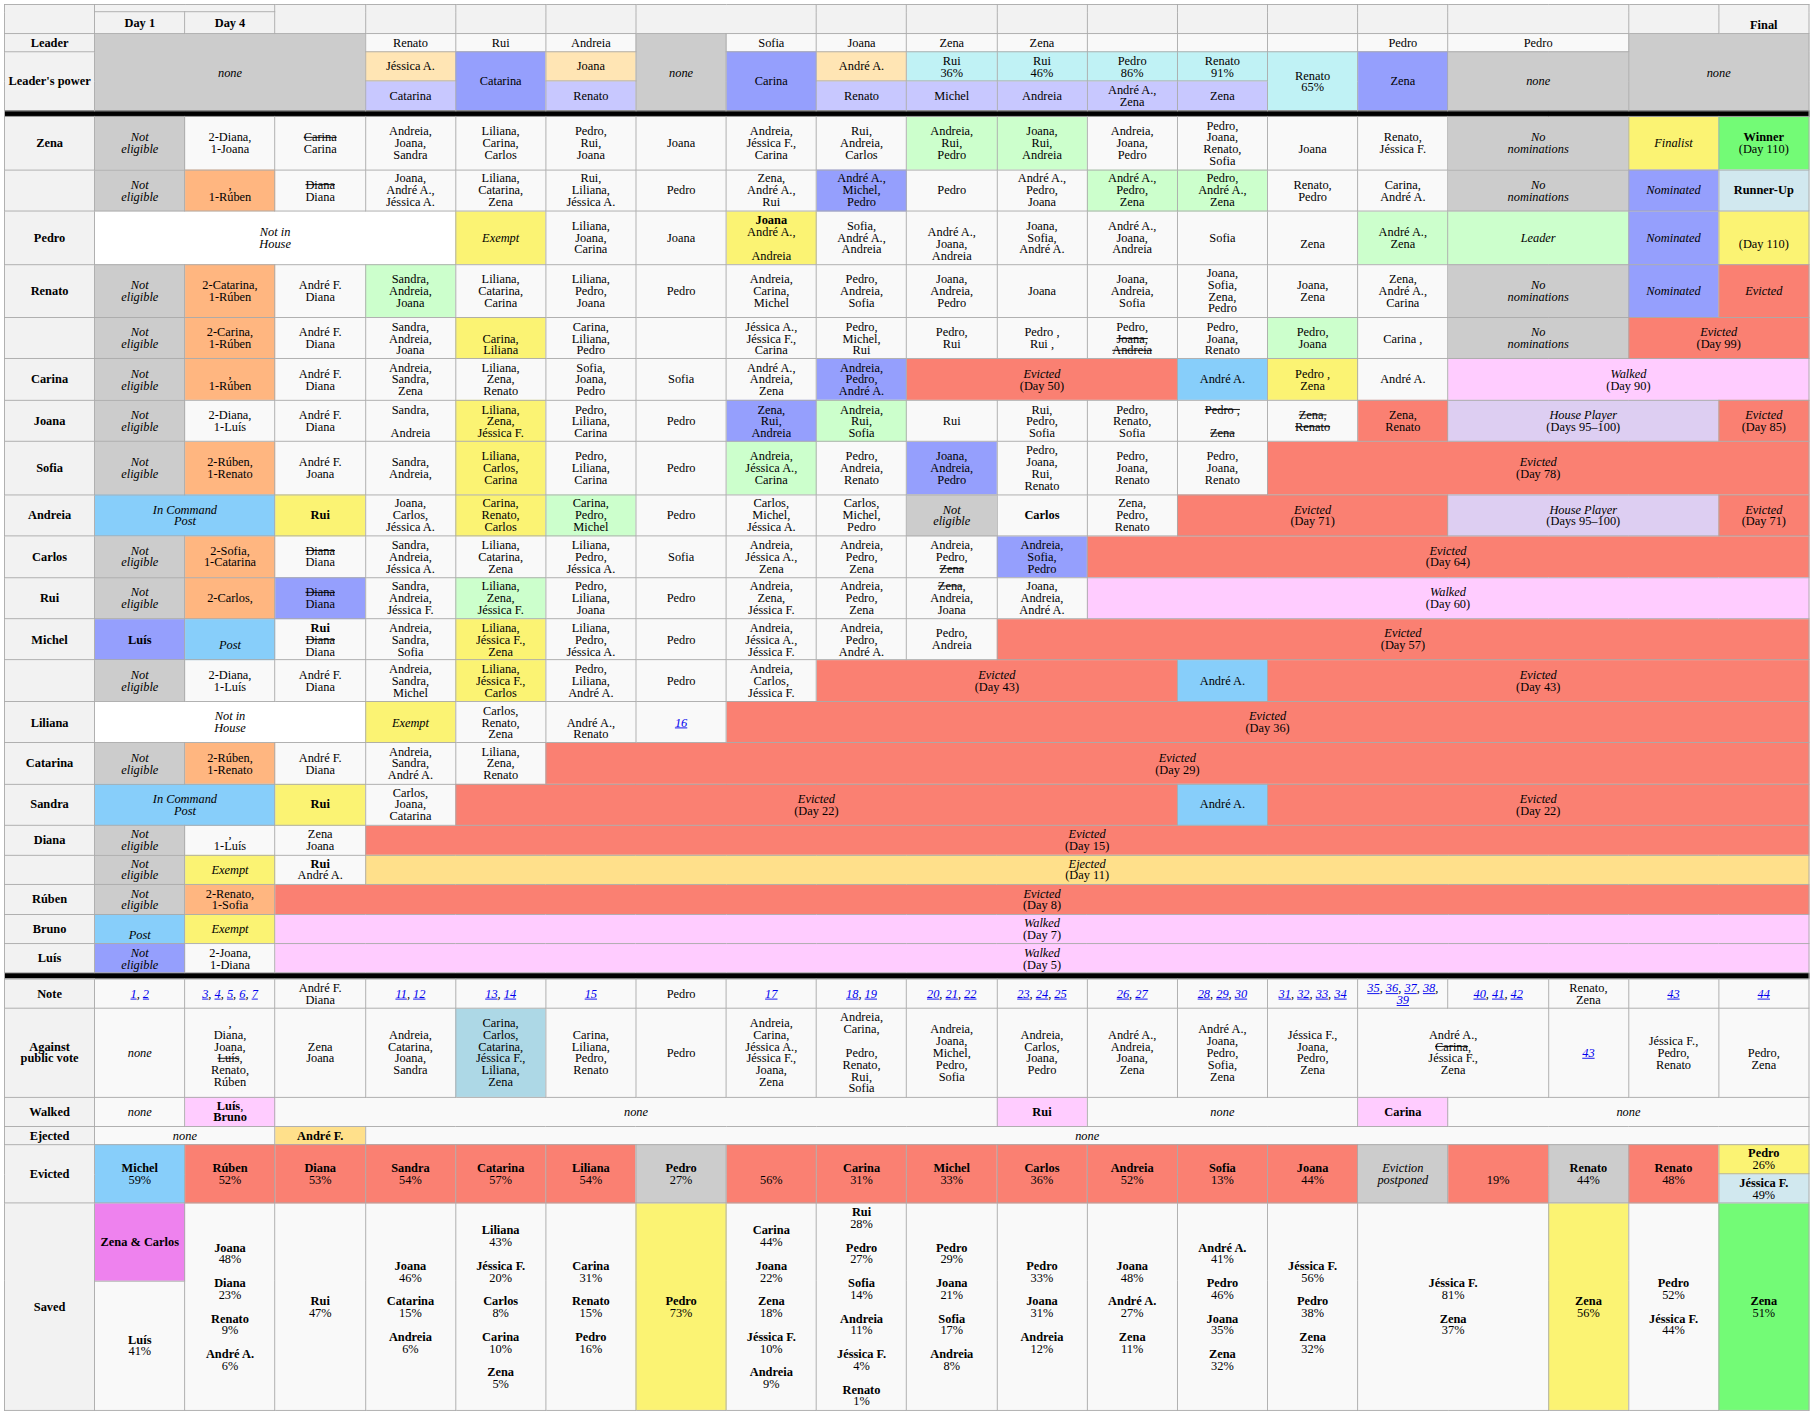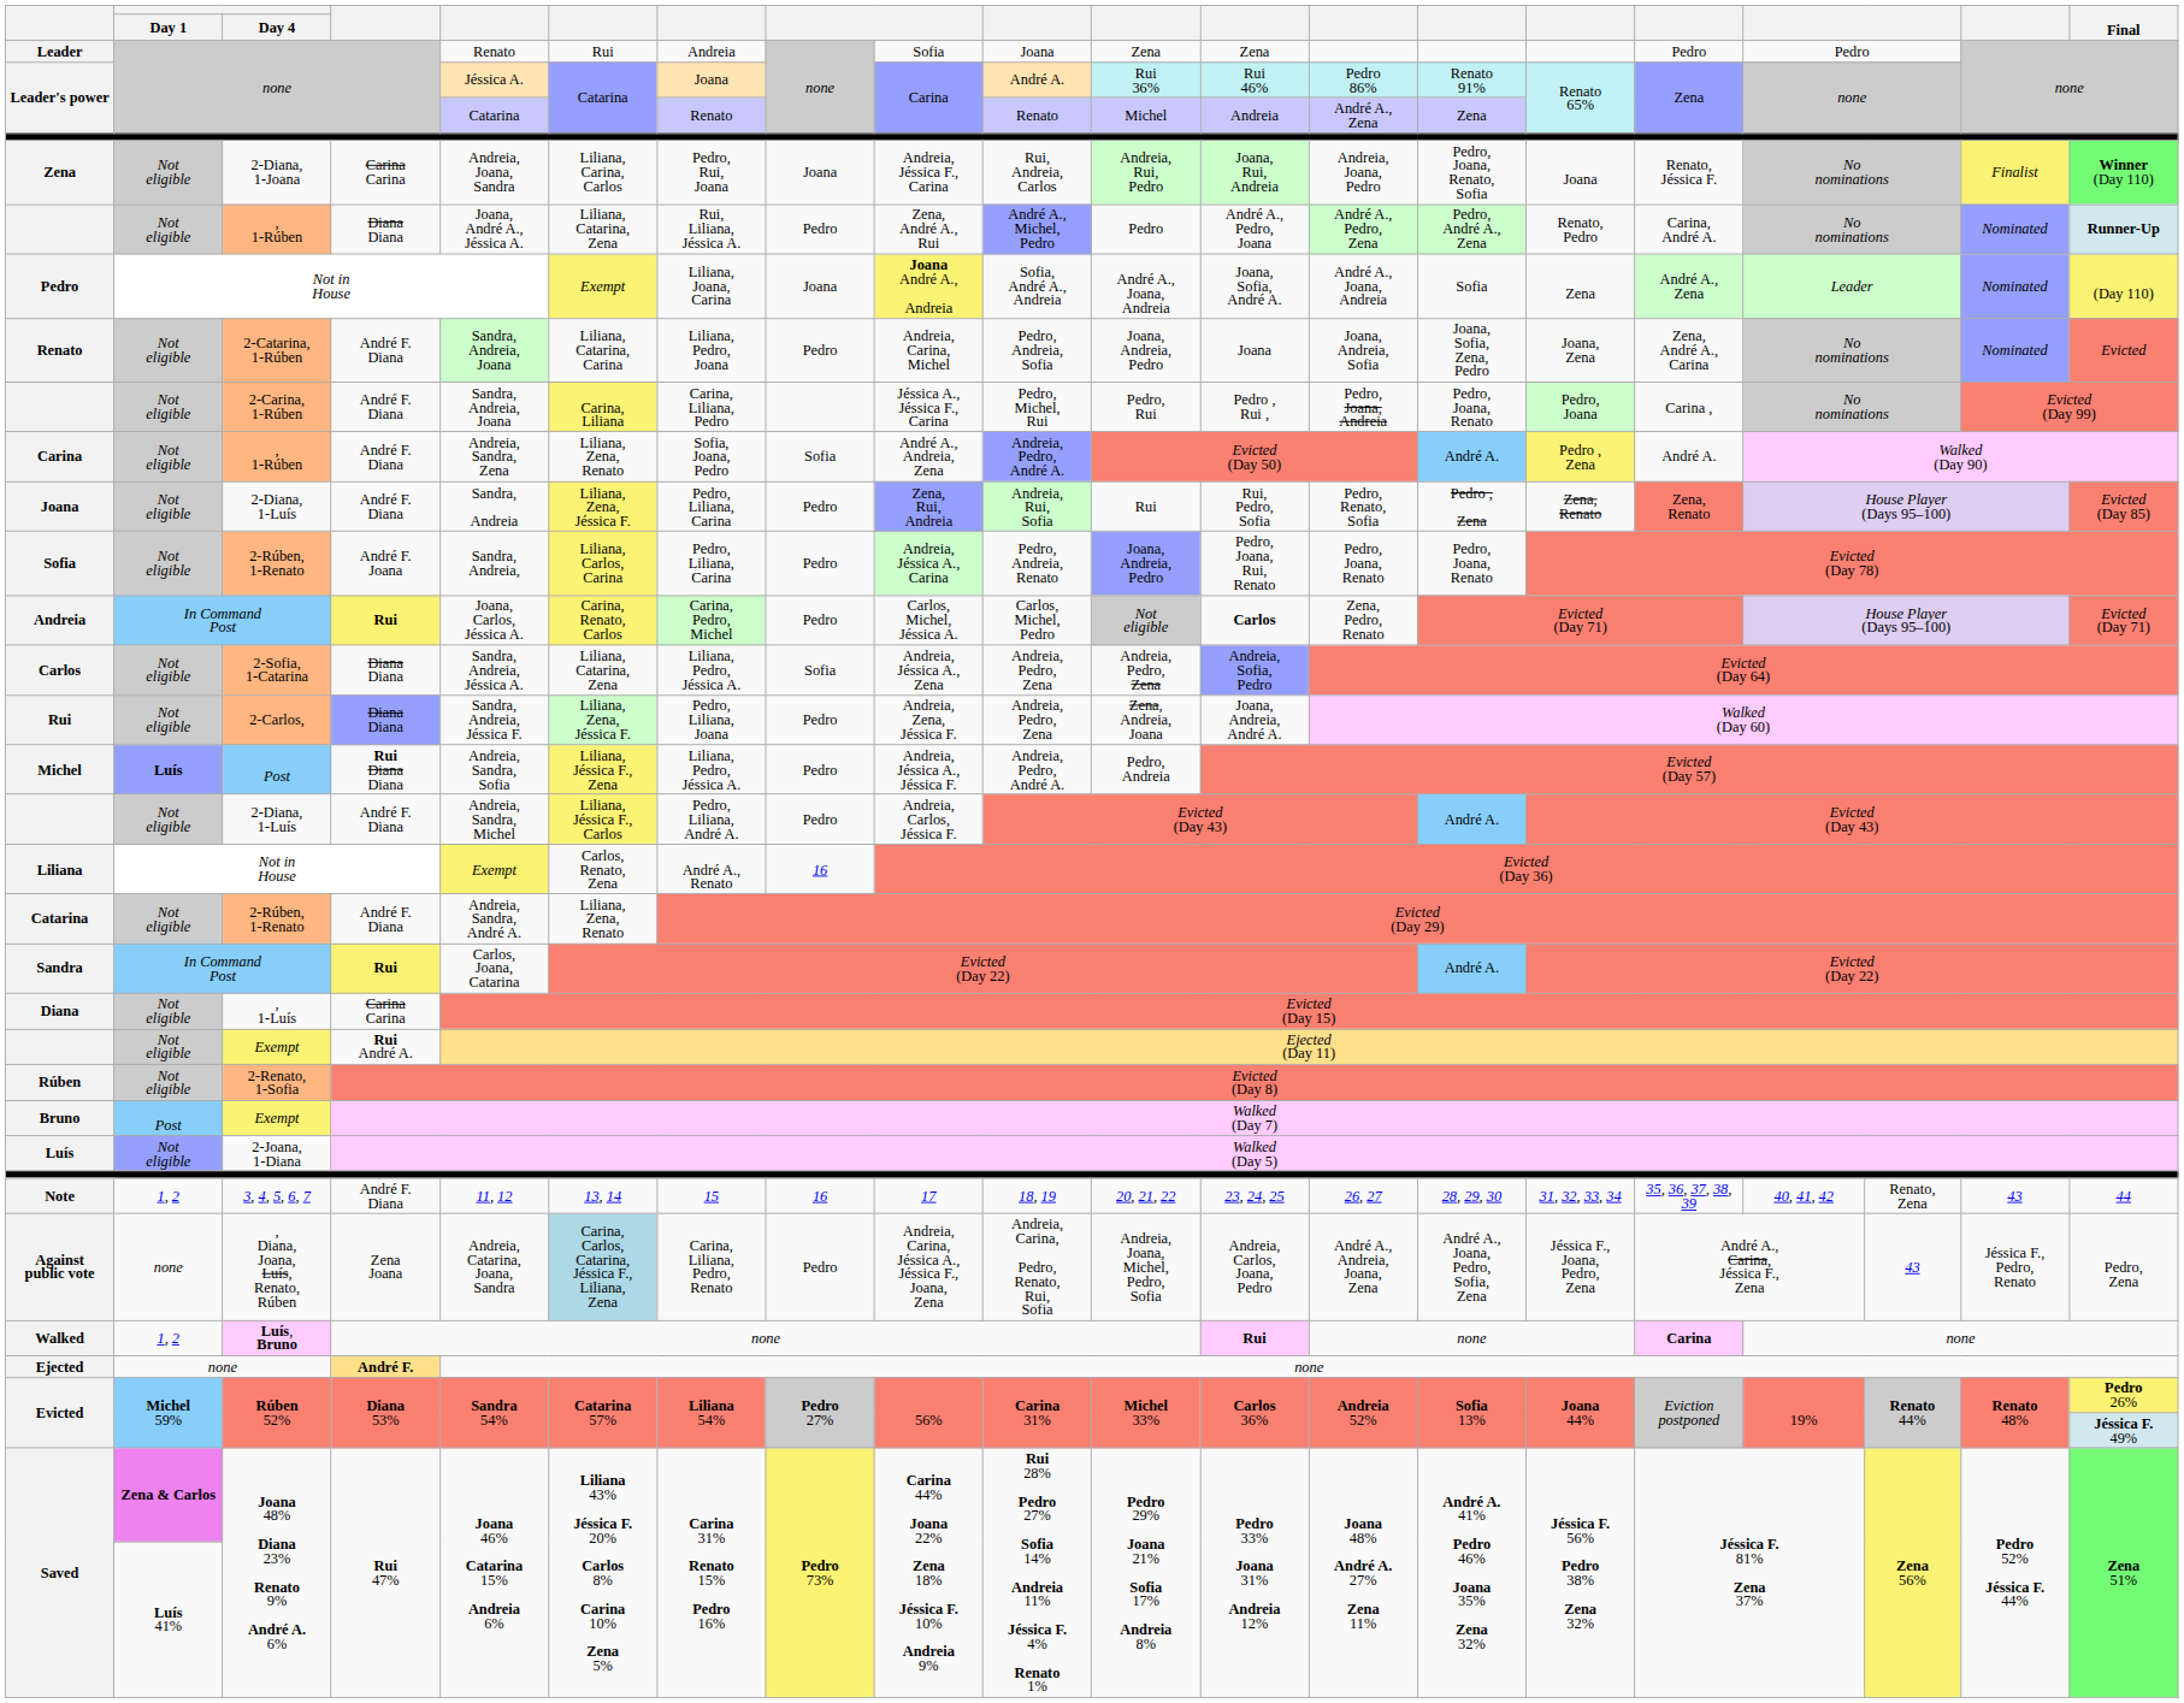Diana | column 4: Zena Joana -> Carina Carina
Note | column 8: Pedro -> 16
Walked | Day 1: none -> 1, 2
